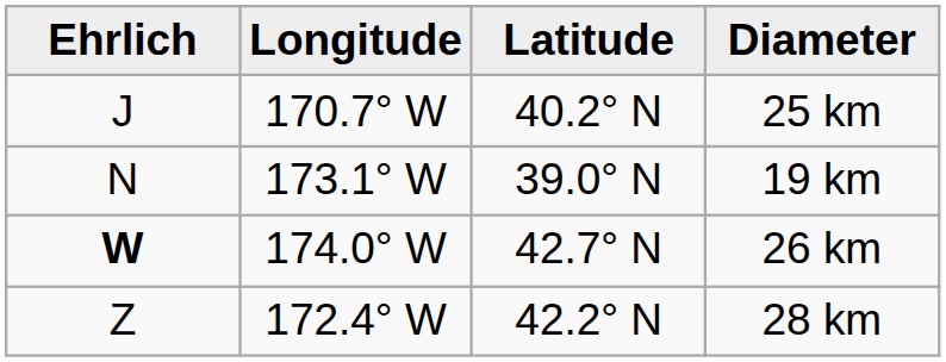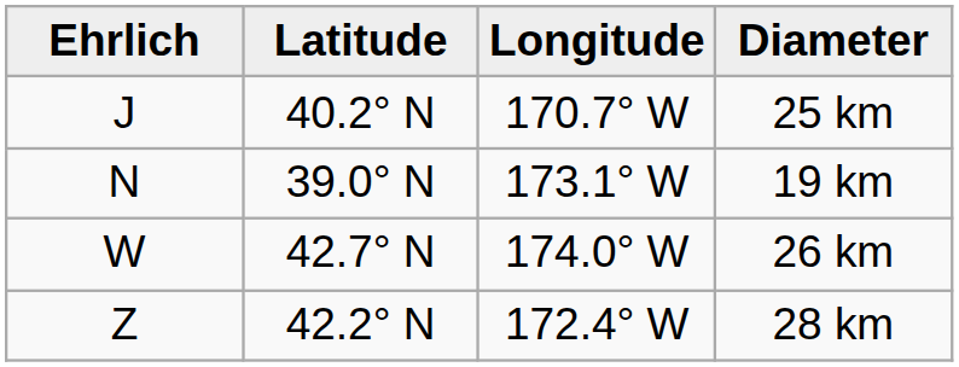columns swapped: Latitude <-> Longitude
26 km | Ehrlich: bold -> normal
